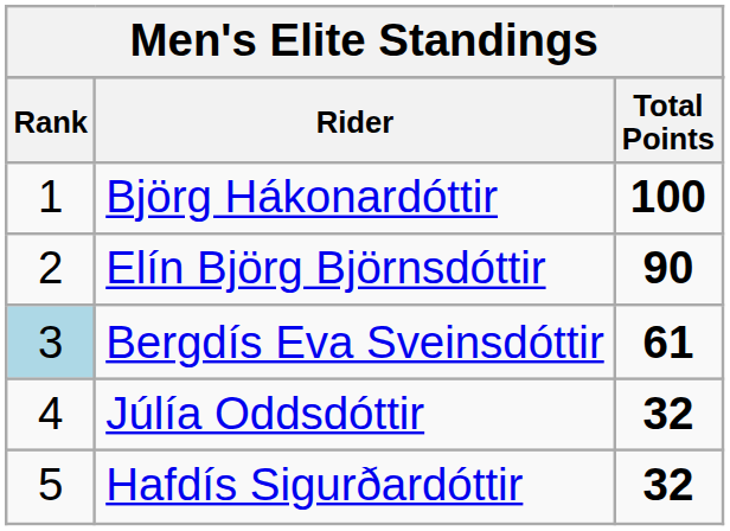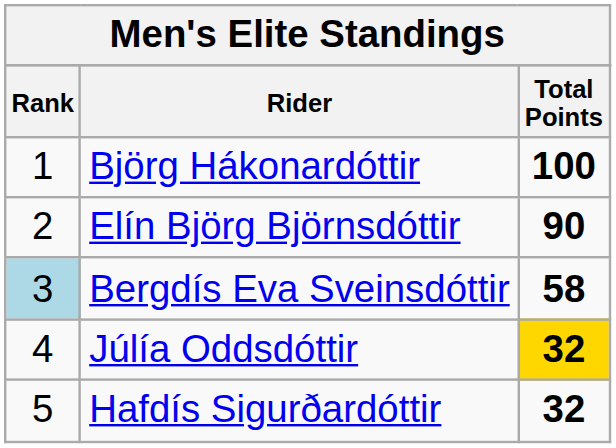Bergdís Eva Sveinsdóttir | Total Points: 61 -> 58
Júlía Oddsdóttir | Total Points: no background -> gold background
